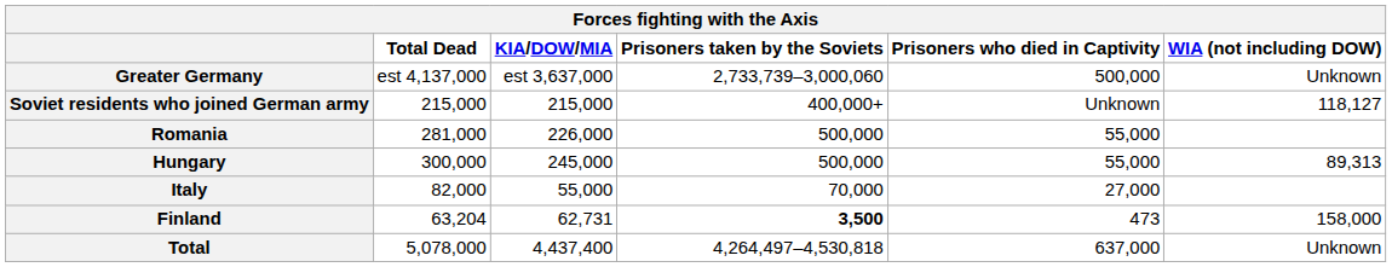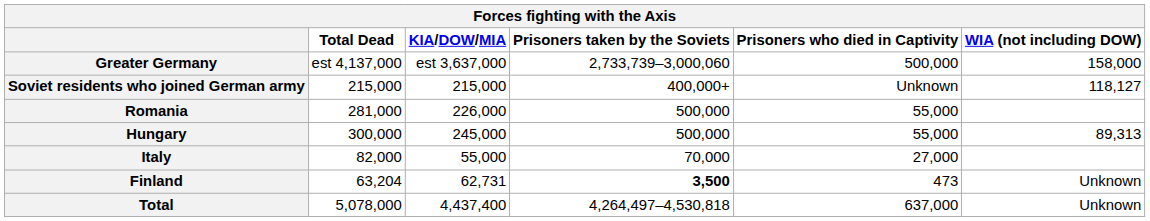Greater Germany | WIA (not including DOW): Unknown -> 158,000
Finland | WIA (not including DOW): 158,000 -> Unknown
